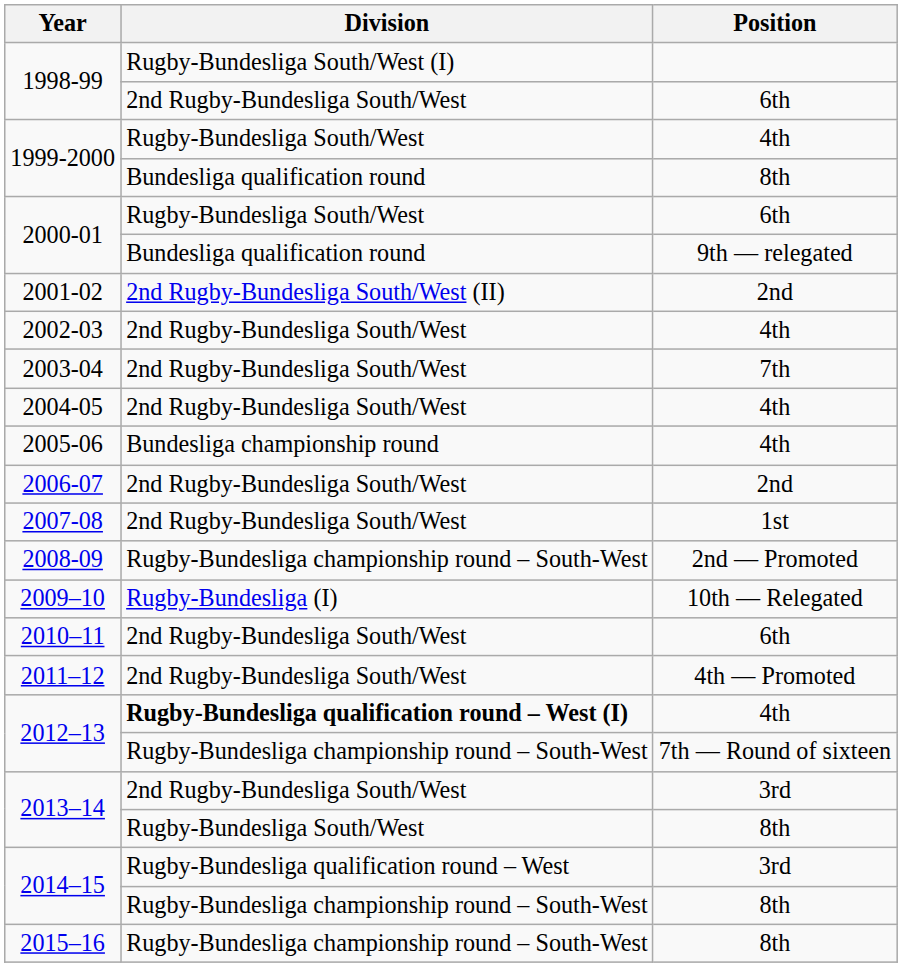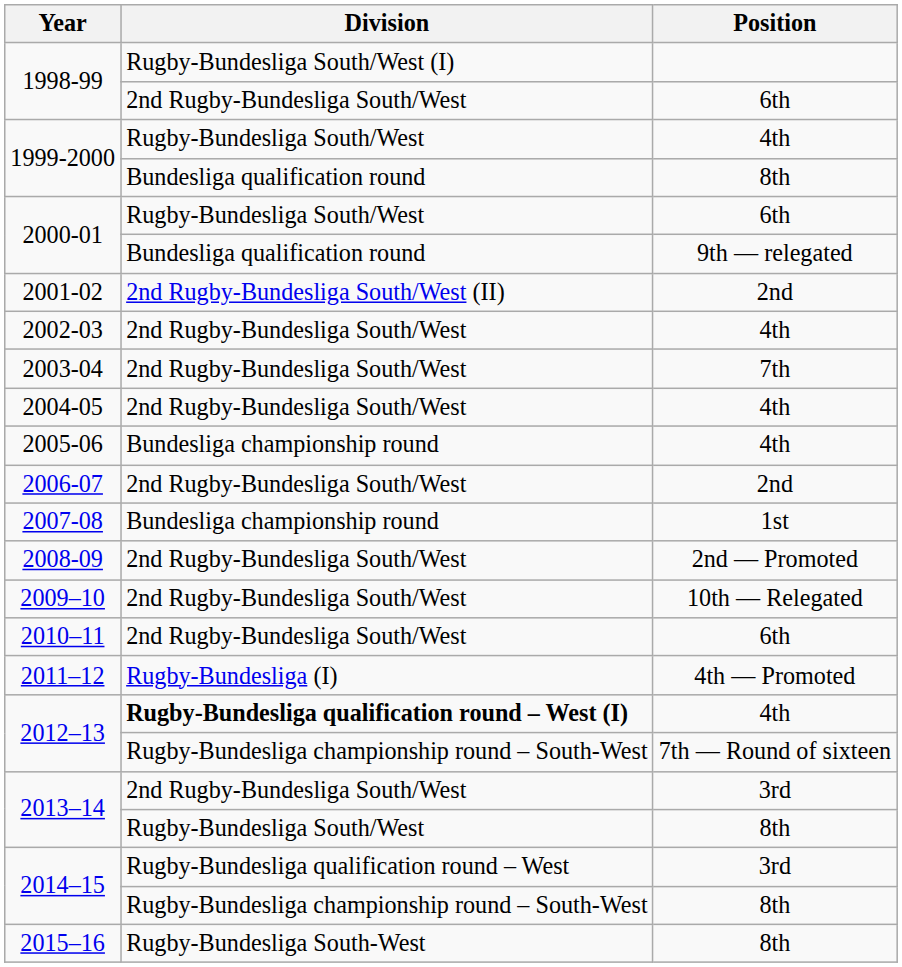2007-08 | Division: 2nd Rugby-Bundesliga South/West -> Bundesliga championship round
2008-09 | Division: Rugby-Bundesliga championship round – South-West -> 2nd Rugby-Bundesliga South/West
2009–10 | Division: Rugby-Bundesliga (I) -> 2nd Rugby-Bundesliga South/West
2011–12 | Division: 2nd Rugby-Bundesliga South/West -> Rugby-Bundesliga (I)
2015–16 | Division: Rugby-Bundesliga championship round – South-West -> Rugby-Bundesliga South-West
